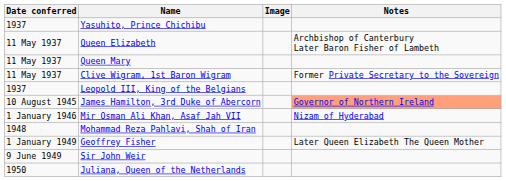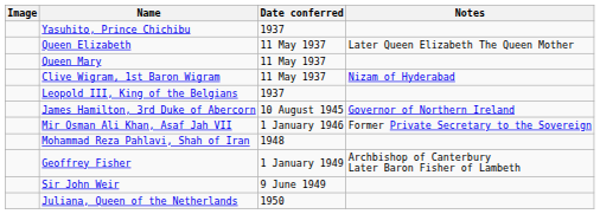columns swapped: Image <-> Date conferred
Queen Elizabeth | Notes: Archbishop of Canterbury Later Baron Fisher of Lambeth -> Later Queen Elizabeth The Queen Mother
Clive Wigram, 1st Baron Wigram | Notes: Former Private Secretary to the Sovereign -> Nizam of Hyderabad
James Hamilton, 3rd Duke of Abercorn | Notes: lightsalmon background -> no background
Mir Osman Ali Khan, Asaf Jah VII | Notes: Nizam of Hyderabad -> Former Private Secretary to the Sovereign
Geoffrey Fisher | Notes: Later Queen Elizabeth The Queen Mother -> Archbishop of Canterbury Later Baron Fisher of Lambeth
